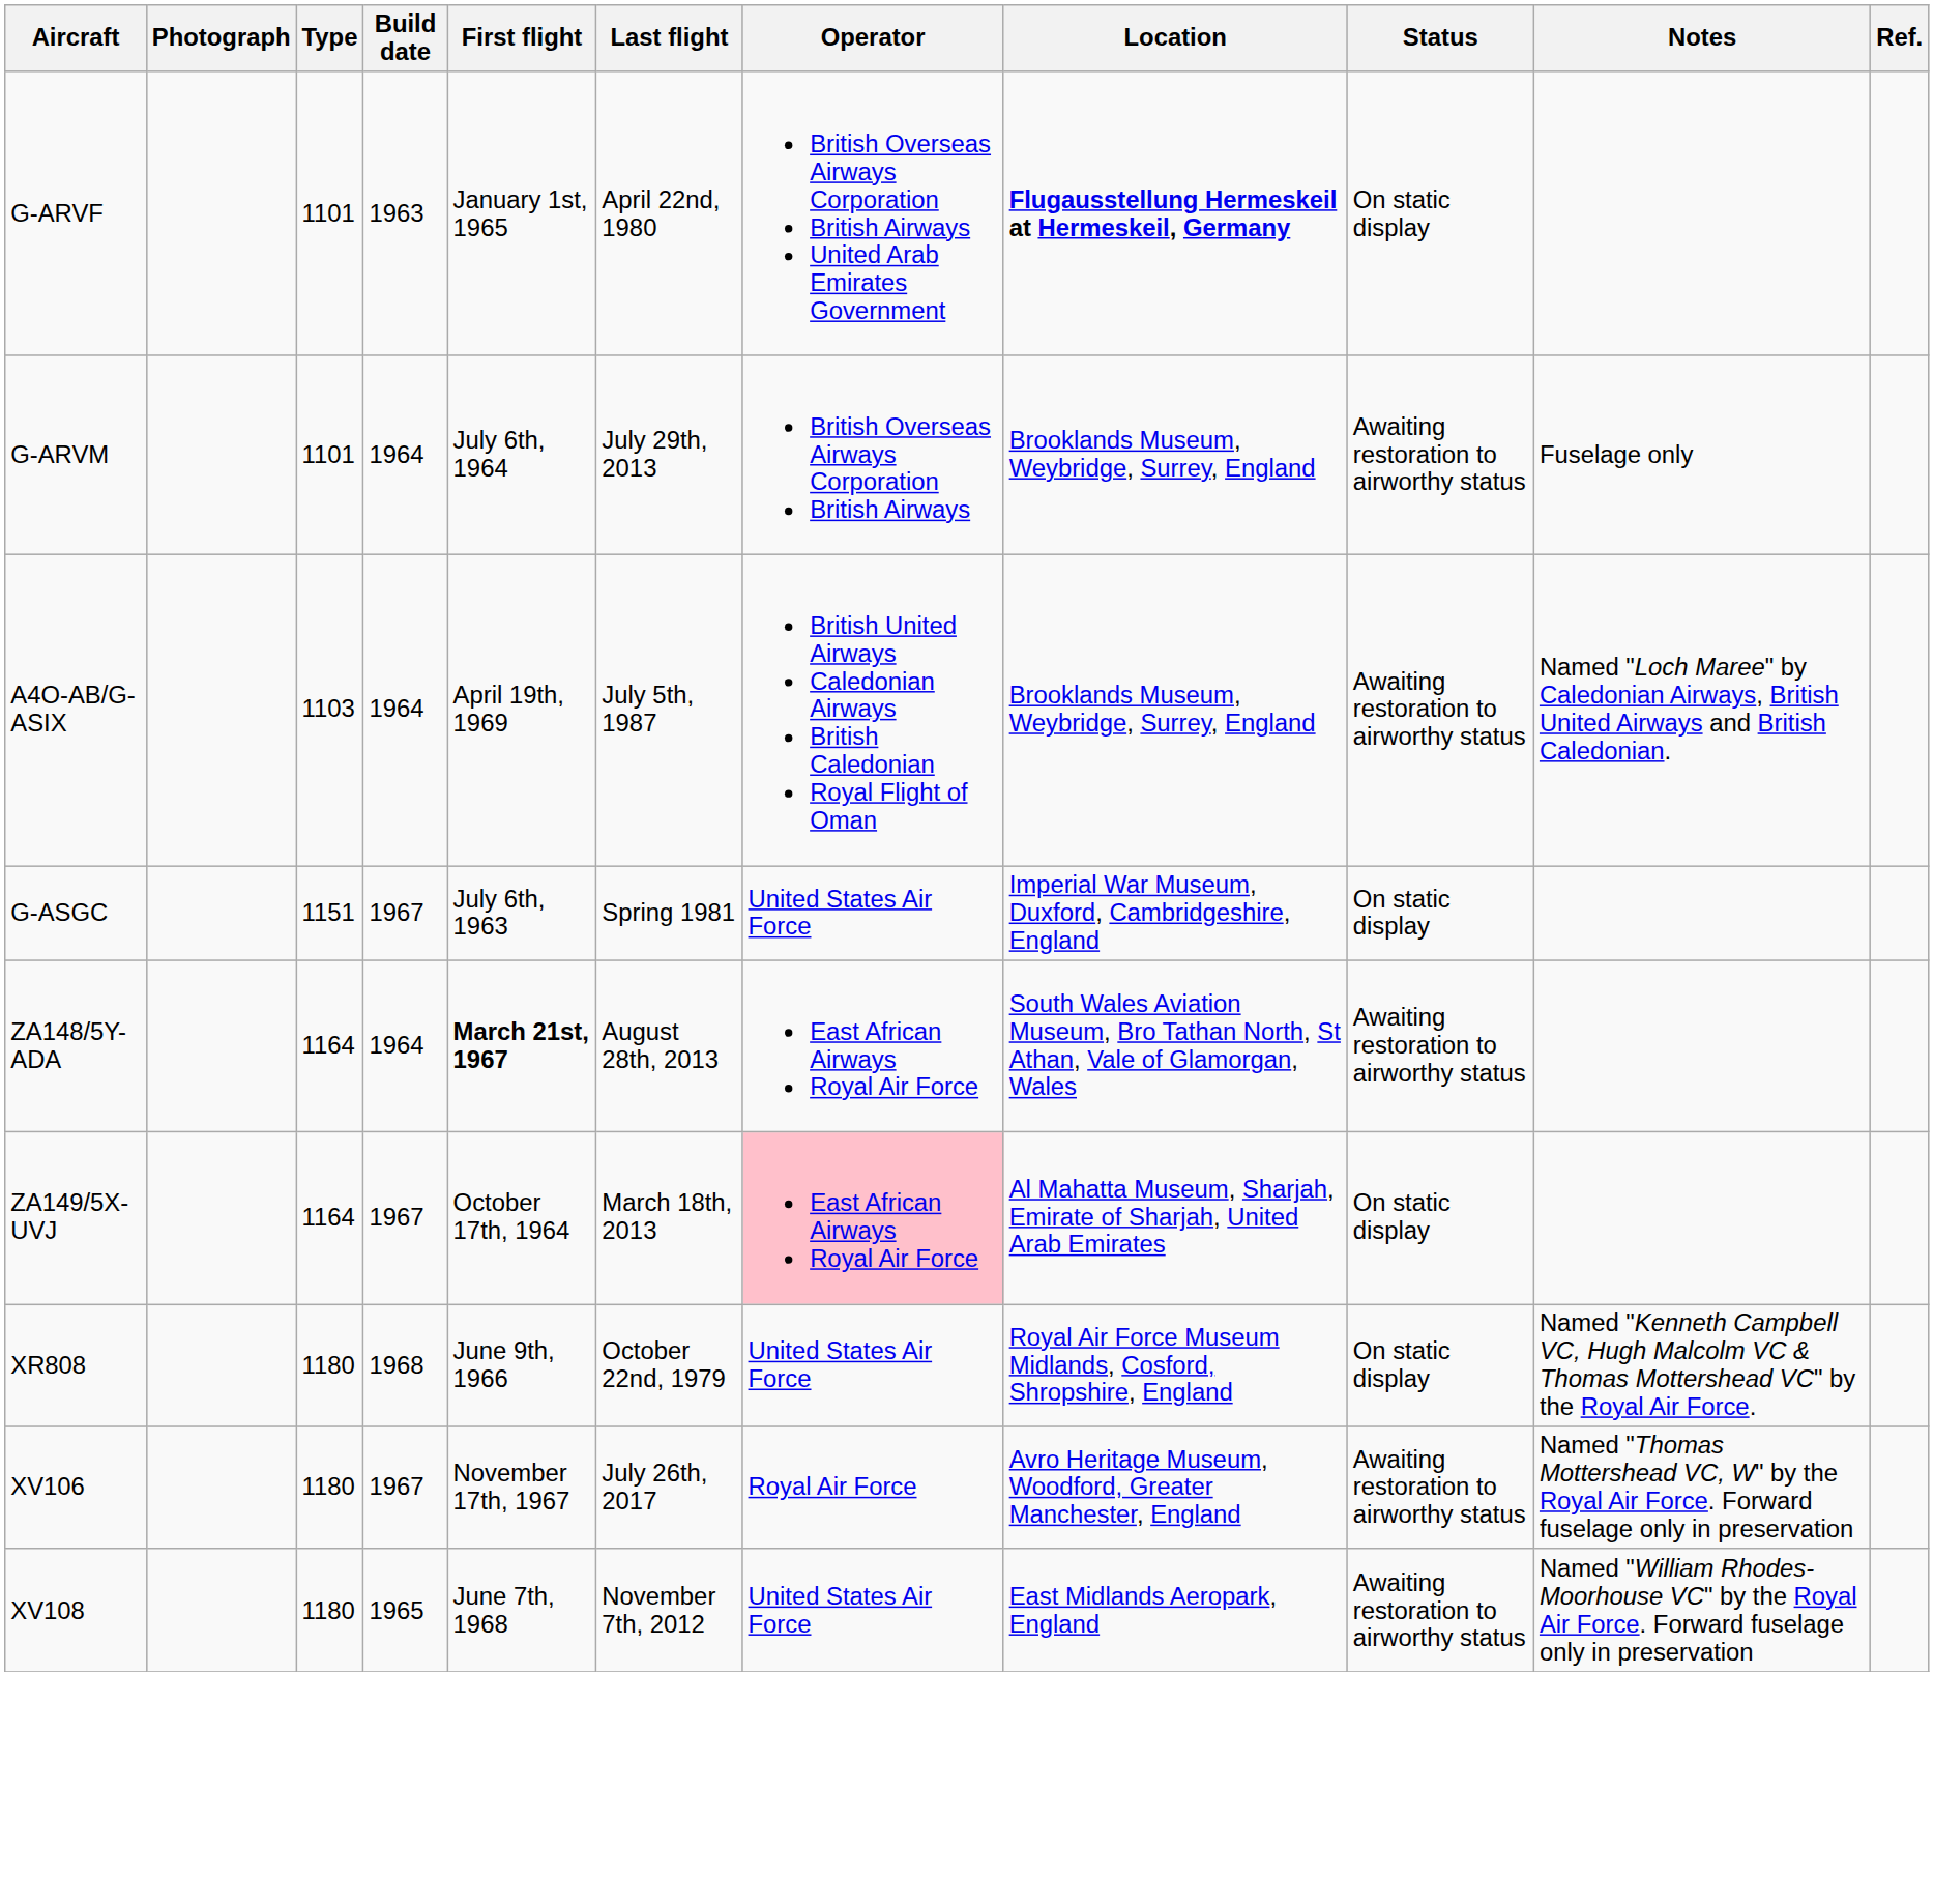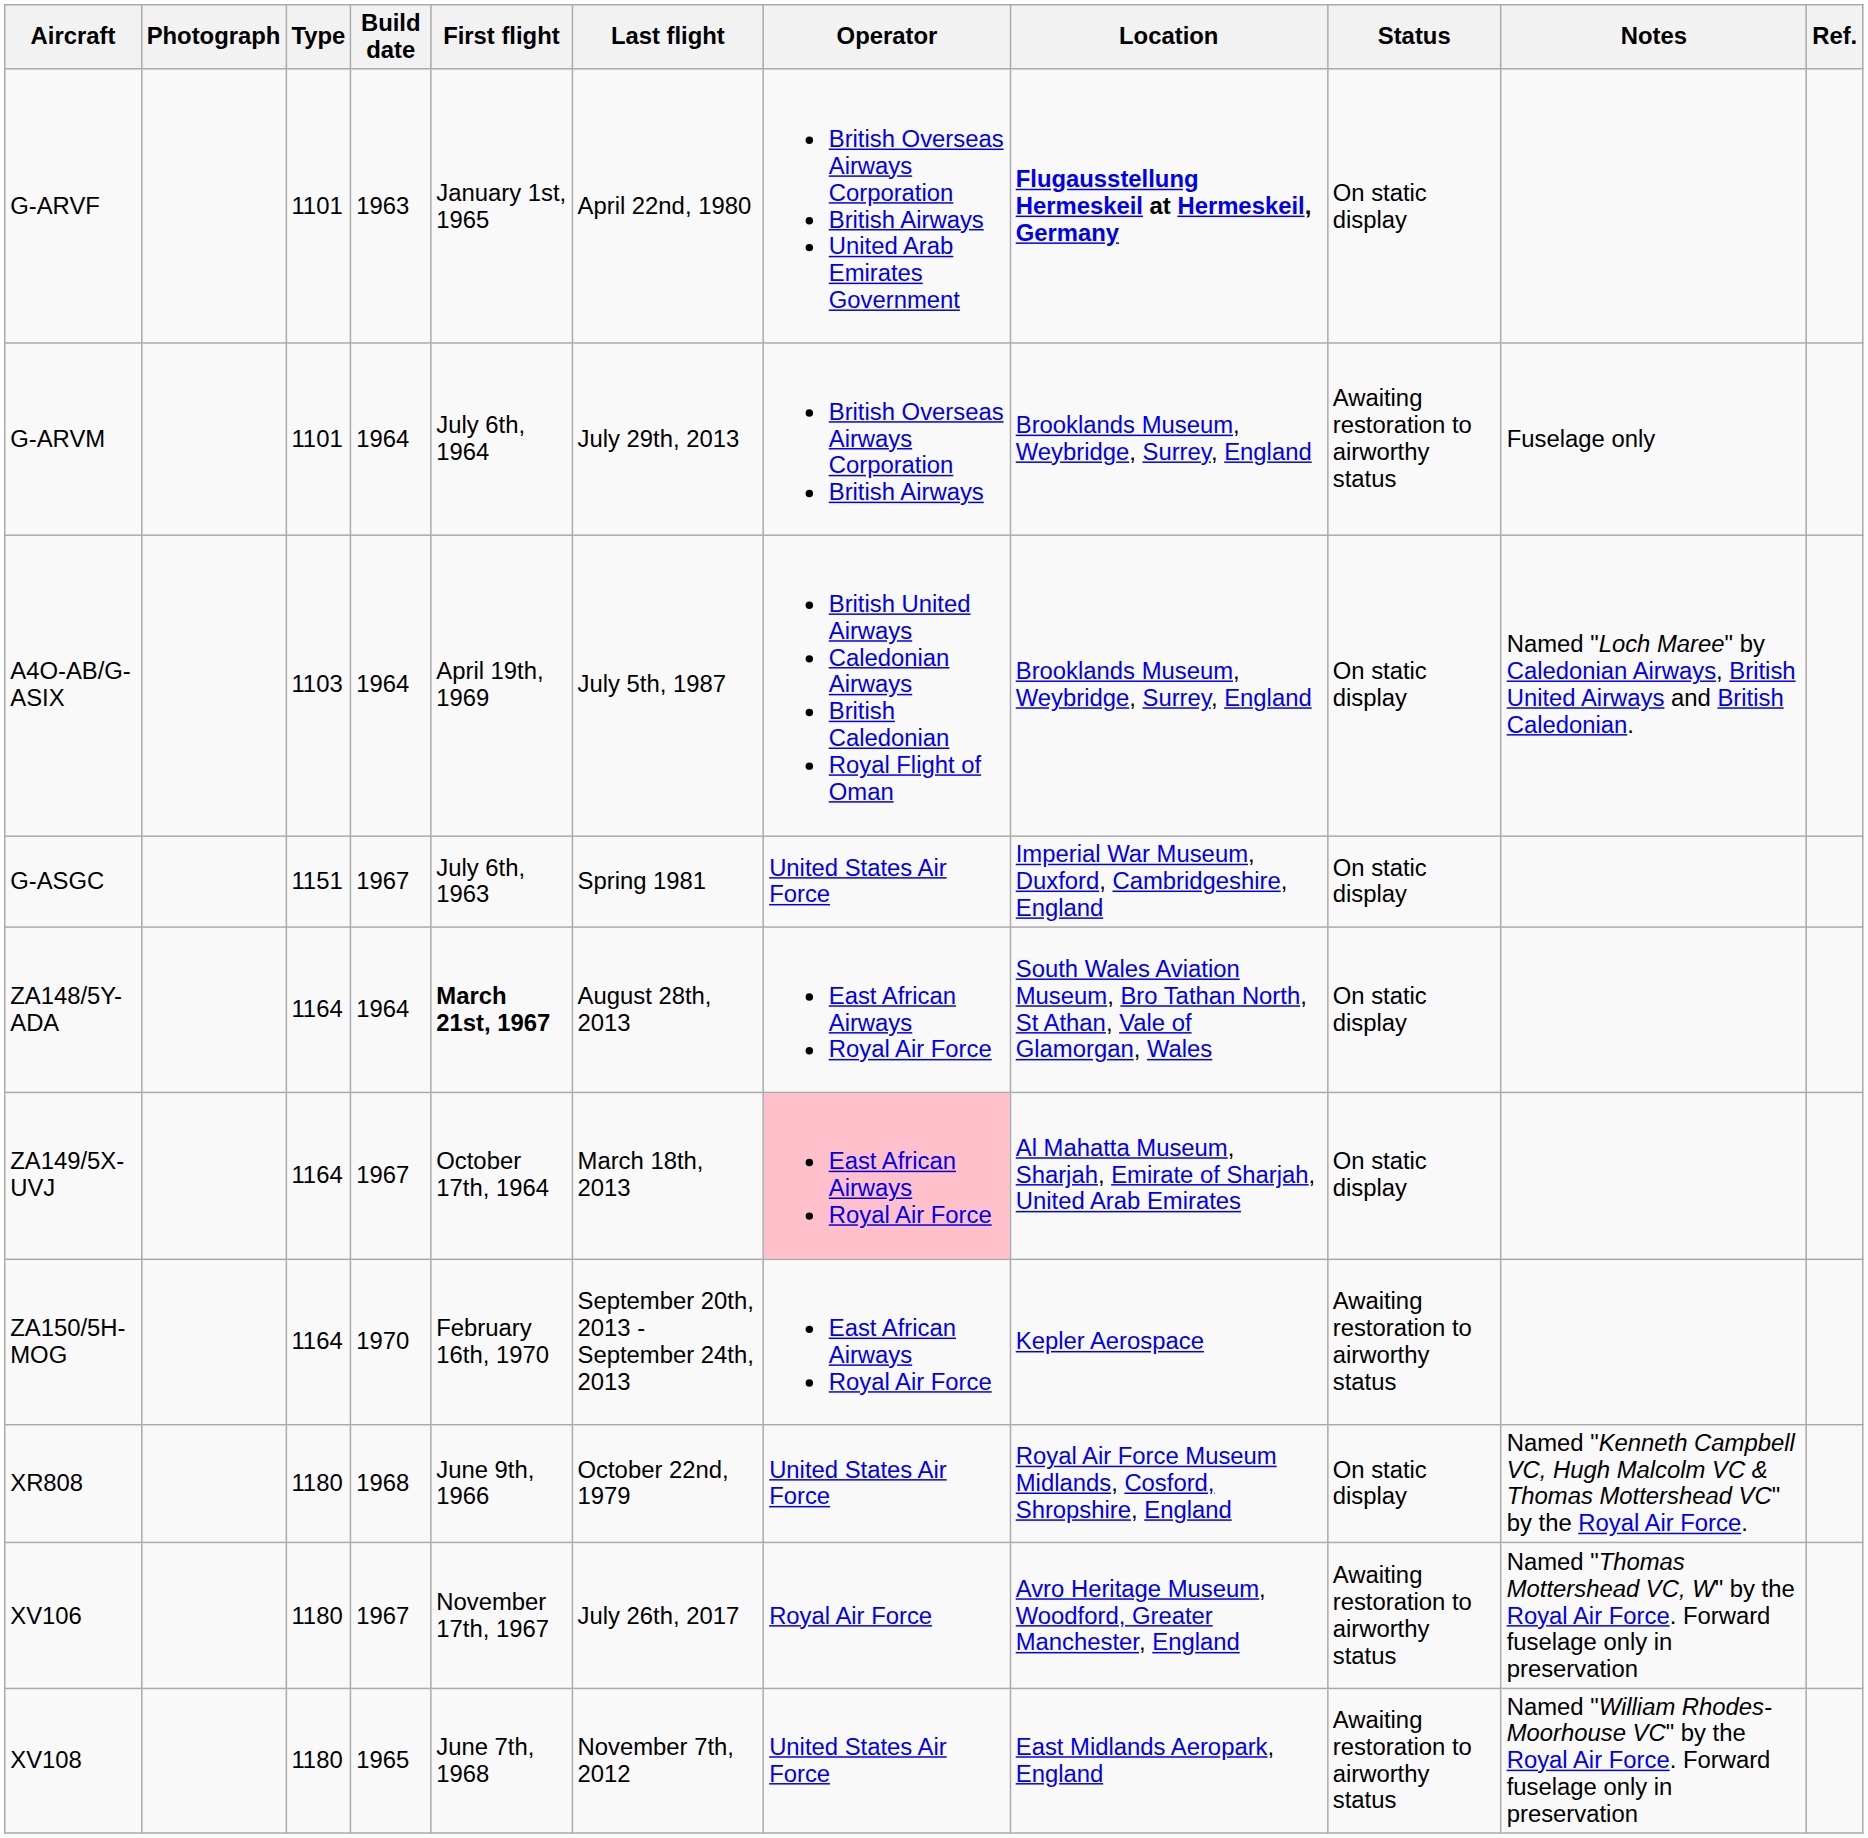A4O-AB/G-ASIX | Status: Awaiting restoration to airworthy status -> On static display
ZA148/5Y-ADA | Status: Awaiting restoration to airworthy status -> On static display
+ row: ZA150/5H-MOG | 1164 | 1970 | February 16th, 1970 | September 20th, 2013 - September 24th, 2013 | East African Airways Royal Air Force | Kepler Aerospace | Awaiting restoration to airworthy status
